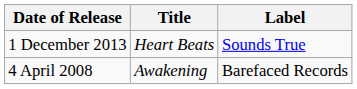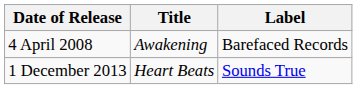rows swapped: 1 December 2013 <-> 4 April 2008
